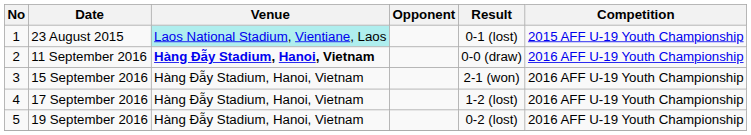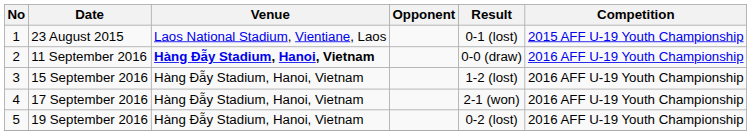23 August 2015 | Venue: paleturquoise background -> no background
15 September 2016 | Result: 2-1 (won) -> 1-2 (lost)
17 September 2016 | Result: 1-2 (lost) -> 2-1 (won)
